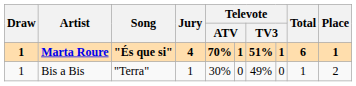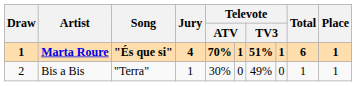Bis a Bis | Draw: 1 -> 2
Bis a Bis | Place: 2 -> 1
